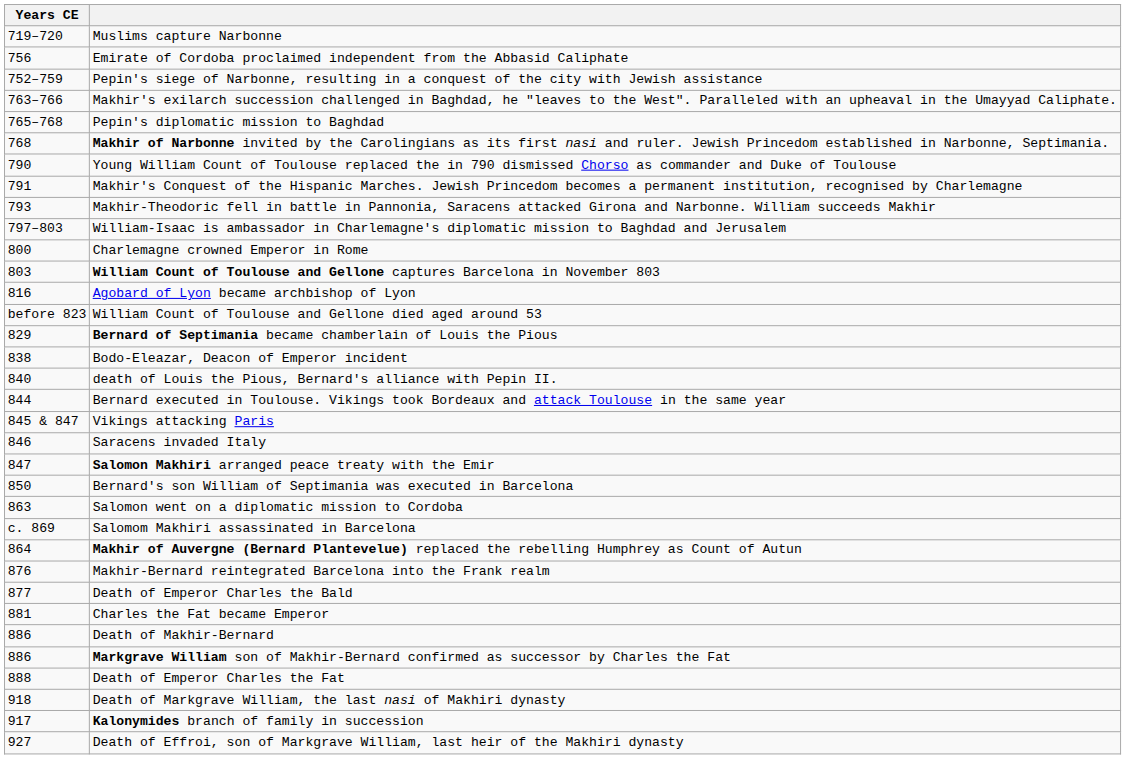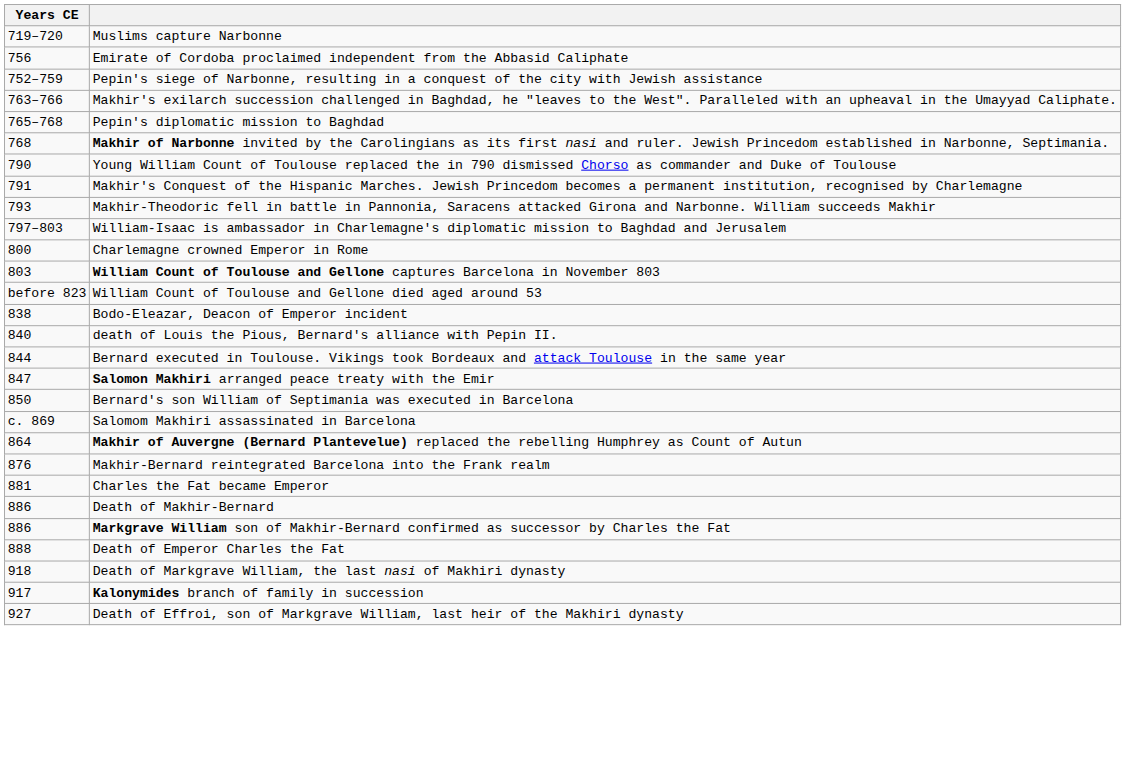- row: 816 | Agobard of Lyon became archbishop of Lyon
- row: 829 | Bernard of Septimania became chamberlain of Louis the Pious
- row: 845 & 847 | Vikings attacking Paris
- row: 846 | Saracens invaded Italy
- row: 863 | Salomon went on a diplomatic mission to Cordoba
- row: 877 | Death of Emperor Charles the Bald
